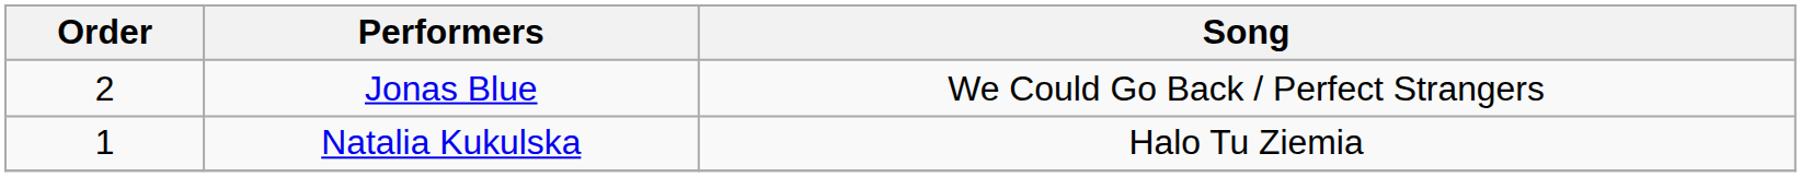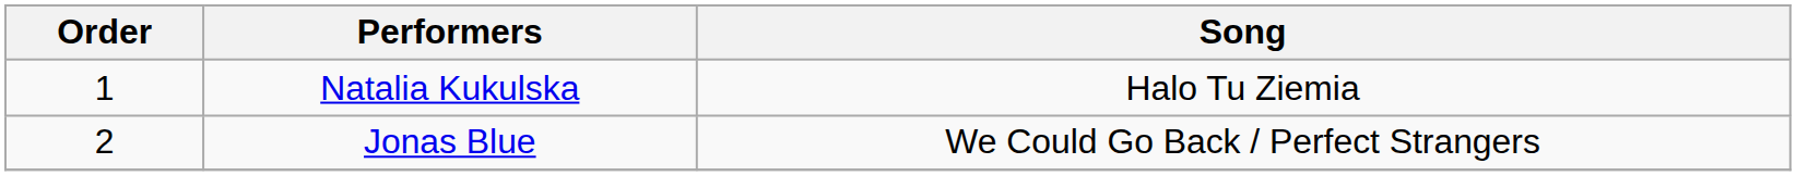rows swapped: Natalia Kukulska <-> Jonas Blue
